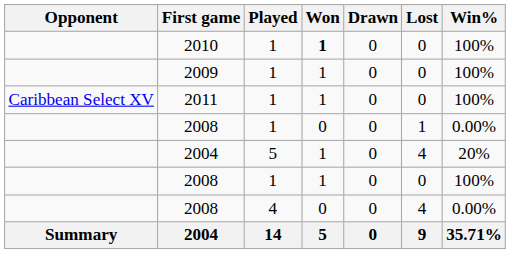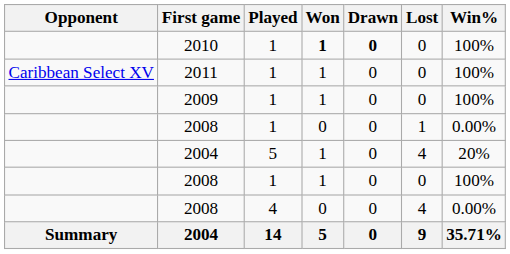2010 | Drawn: normal -> bold
rows swapped: 2009 <-> 2011
